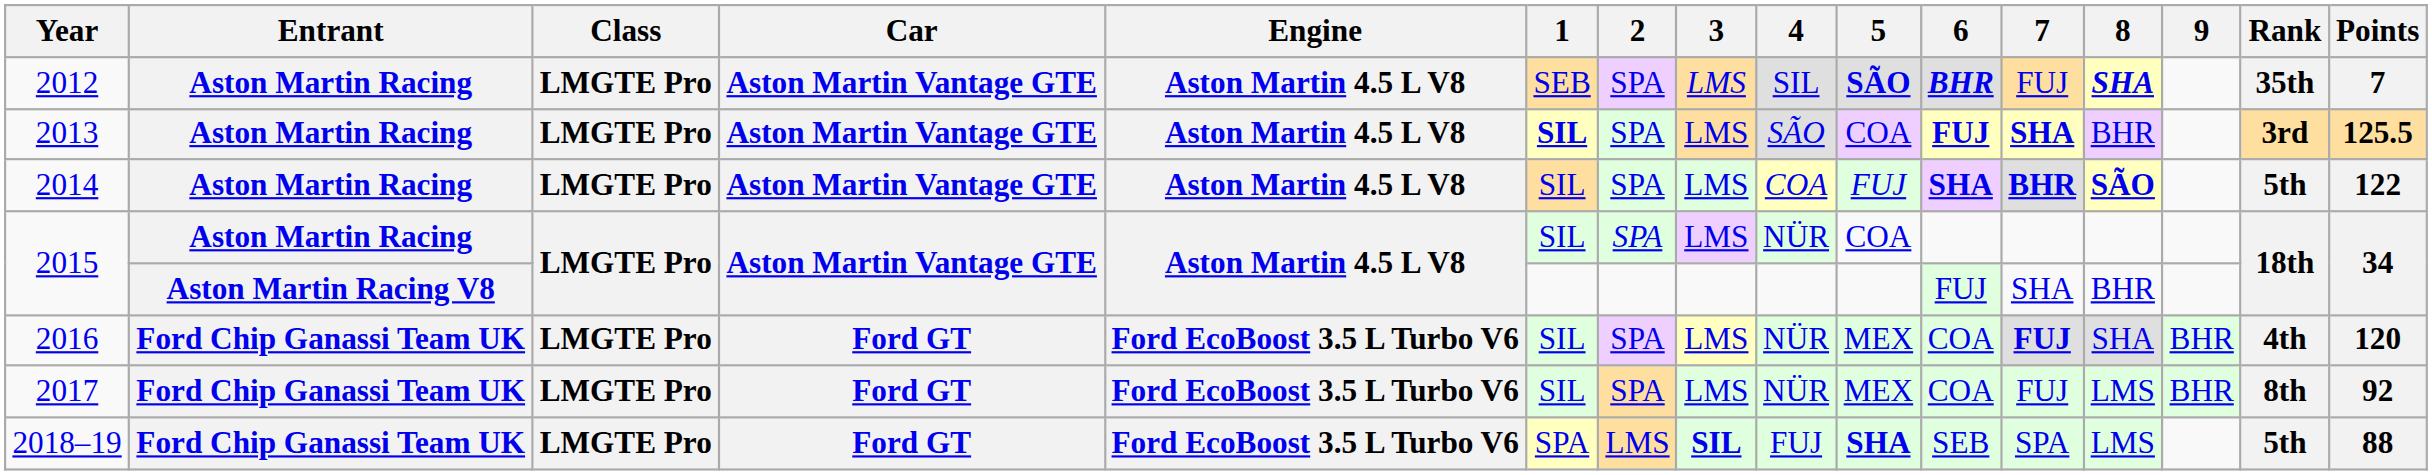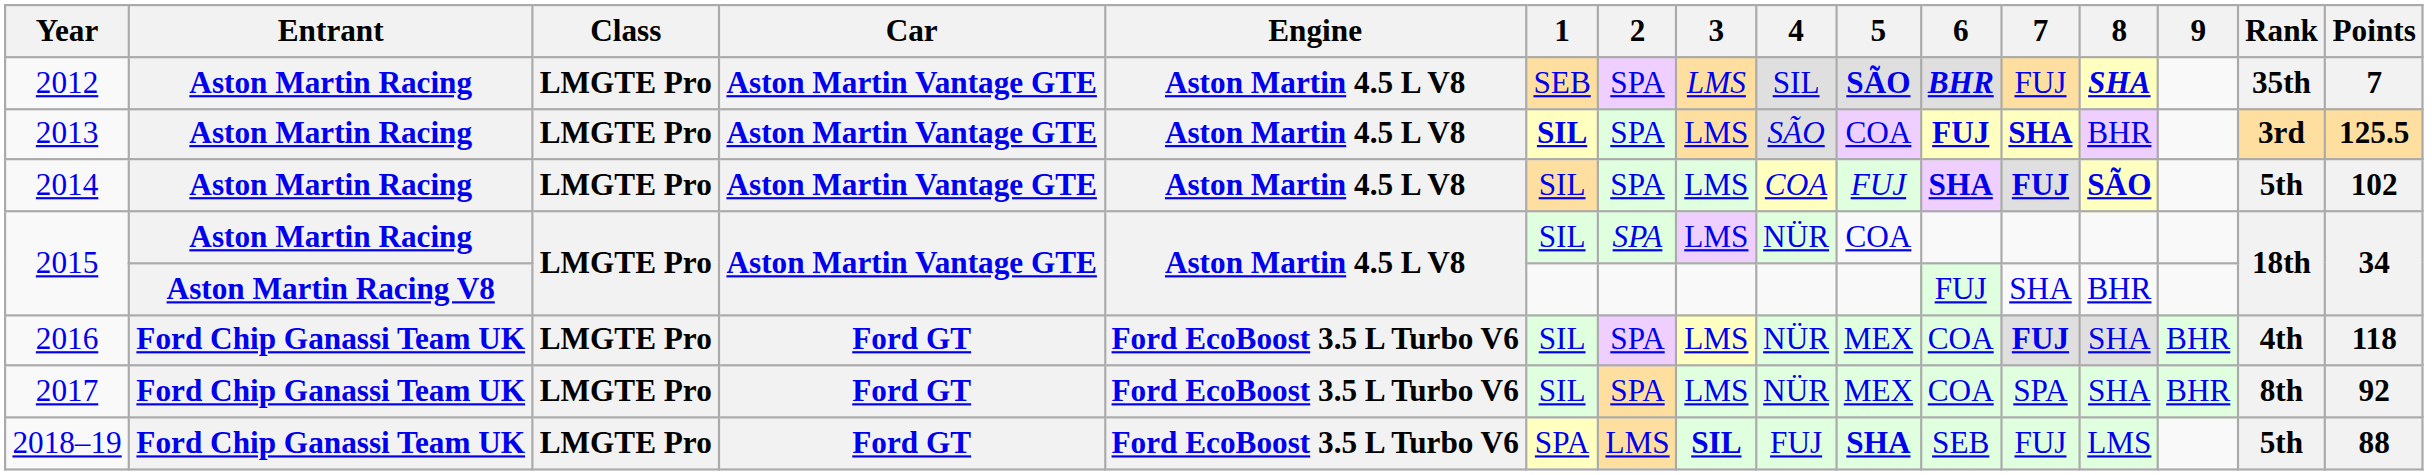2014 | 7: BHR -> FUJ
2014 | Points: 122 -> 102
2016 | Points: 120 -> 118
2017 | 7: FUJ -> SPA
2017 | 8: LMS -> SHA
2018–19 | 7: SPA -> FUJ
